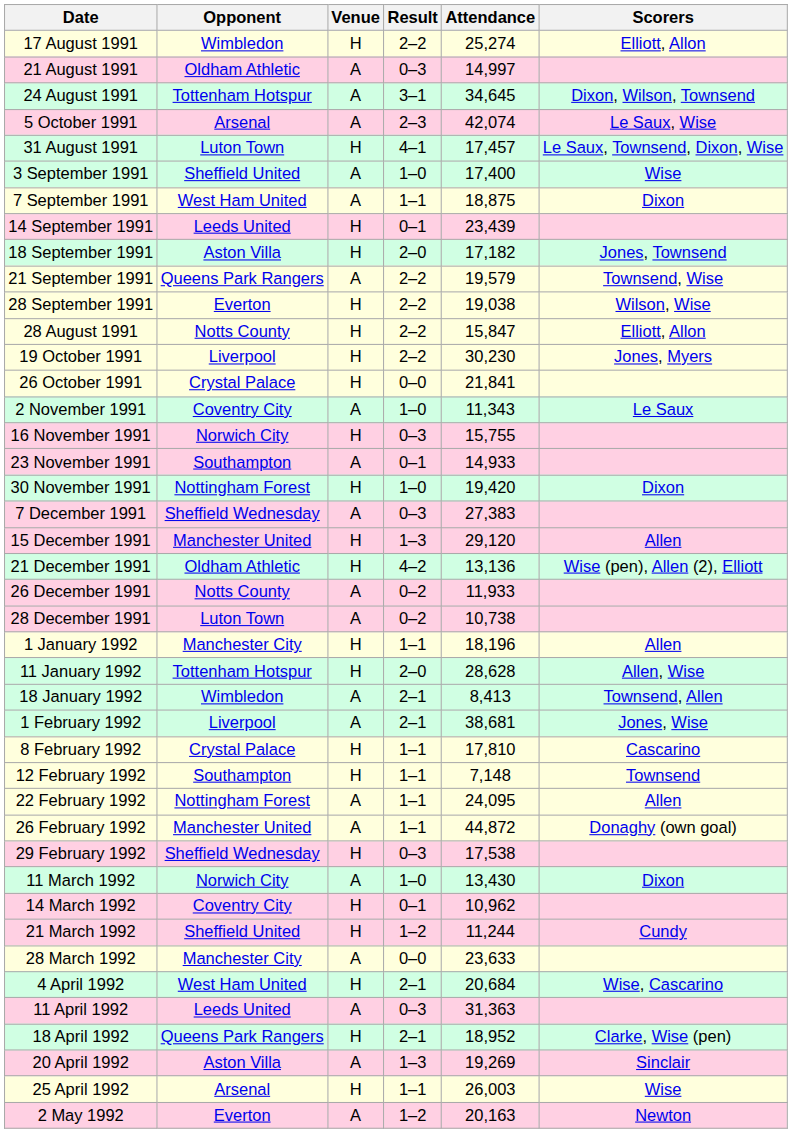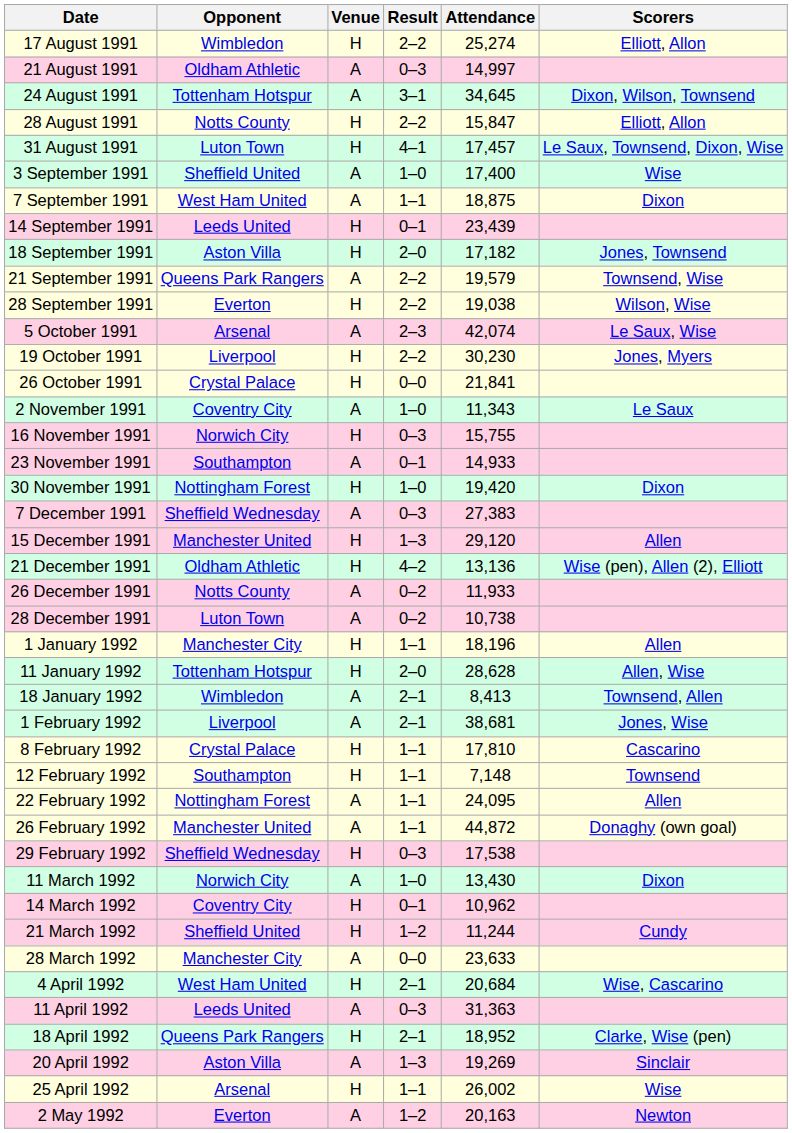rows swapped: 28 August 1991 <-> 5 October 1991
25 April 1992 | Attendance: 26,003 -> 26,002
